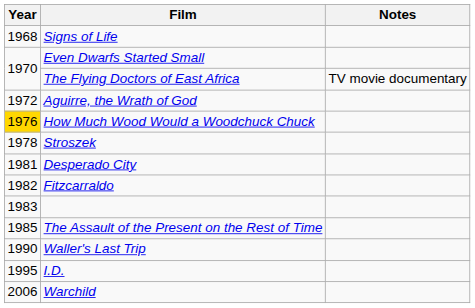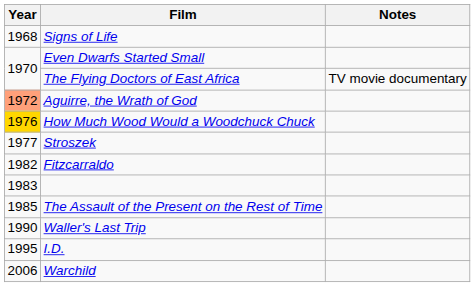Aguirre, the Wrath of God | Year: no background -> lightsalmon background
Stroszek | Year: 1978 -> 1977
- row: 1981 | Desperado City
